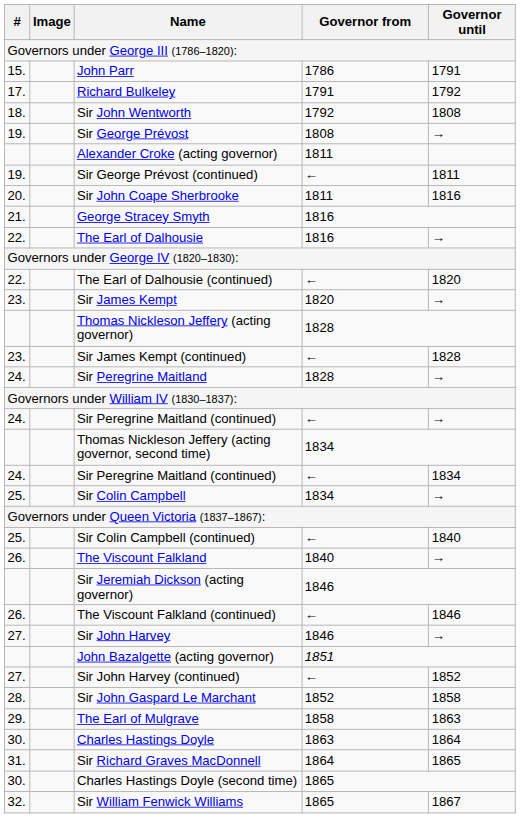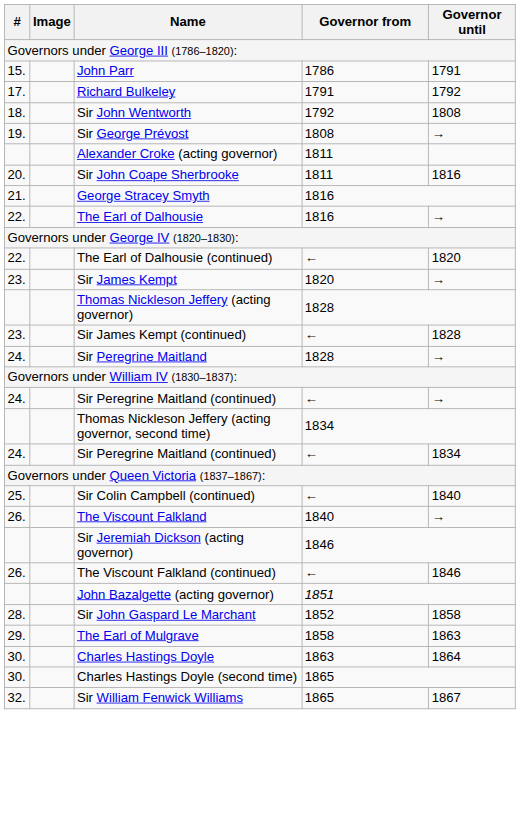- row: 19. | Sir George Prévost (continued) | ← | 1811
- row: 25. | Sir Colin Campbell | 1834 | →
- row: 27. | Sir John Harvey | 1846 | →
- row: 27. | Sir John Harvey (continued) | ← | 1852
- row: 31. | Sir Richard Graves MacDonnell | 1864 | 1865
